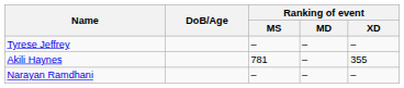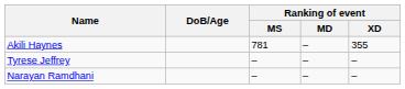rows swapped: Akili Haynes <-> Tyrese Jeffrey
